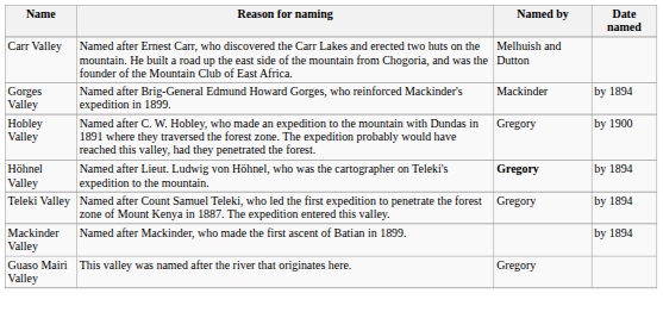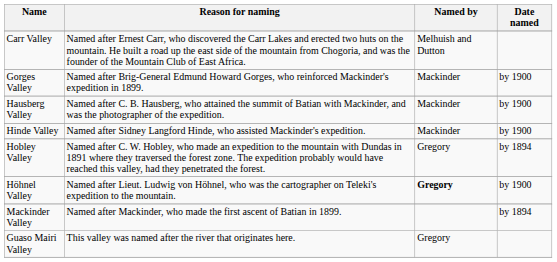Gorges Valley | Date named: by 1894 -> by 1900
+ row: Hausberg Valley | Named after C. B. Hausberg, who attained the summit of Batian with Mackinder, and was the photographer of the expedition. | Mackinder | by 1900
+ row: Hinde Valley | Named after Sidney Langford Hinde, who assisted Mackinder's expedition. | Mackinder | by 1900
Hobley Valley | Date named: by 1900 -> by 1894
Höhnel Valley | Date named: by 1894 -> by 1900
- row: Teleki Valley | Named after Count Samuel Teleki, who led the first expedition to penetrate the forest zone of Mount Kenya in 1887. The expedition entered this valley. | Gregory | by 1894
